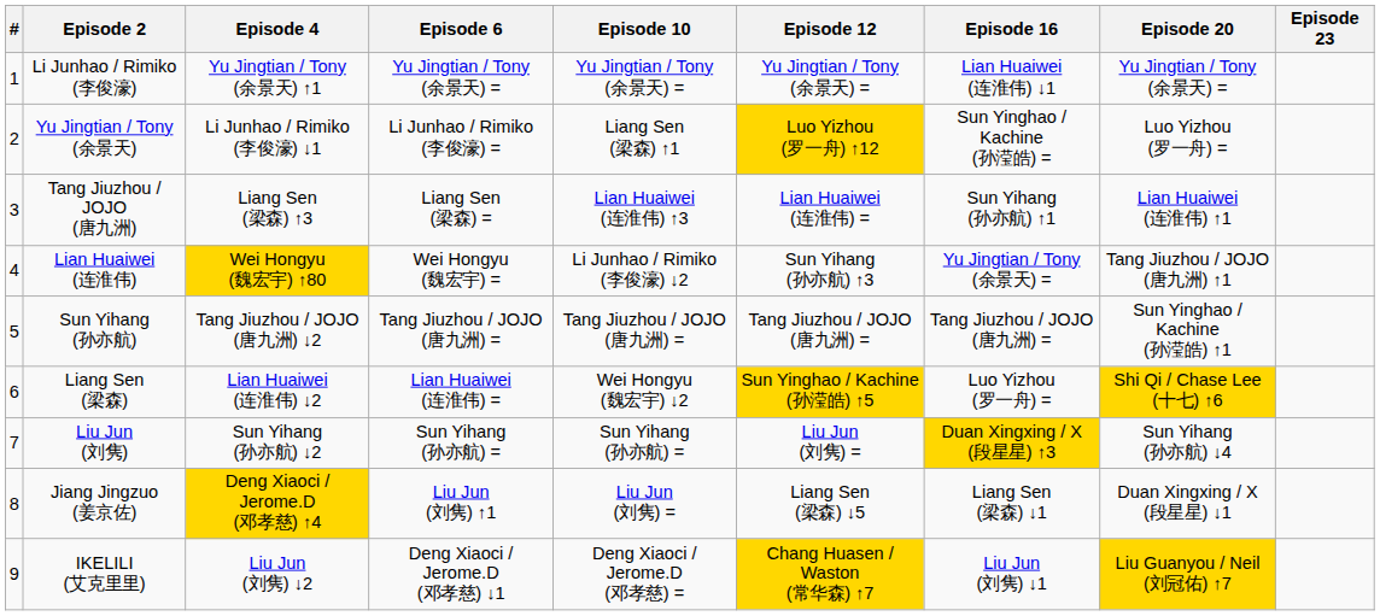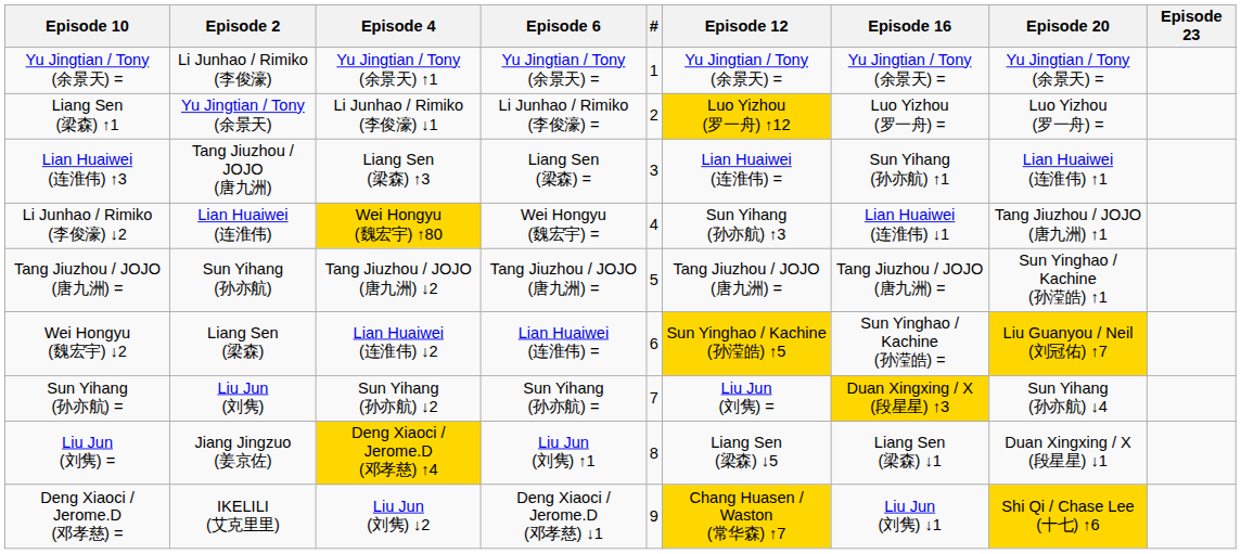columns swapped: # <-> Episode 10
Li Junhao / Rimiko (李俊濠) | Episode 16: Lian Huaiwei (连淮伟) ↓1 -> Yu Jingtian / Tony (余景天) =
Yu Jingtian / Tony (余景天) | Episode 16: Sun Yinghao / Kachine (孙滢皓) = -> Luo Yizhou (罗一舟) =
Lian Huaiwei (连淮伟) | Episode 16: Yu Jingtian / Tony (余景天) = -> Lian Huaiwei (连淮伟) ↓1
Liang Sen (梁森) | Episode 16: Luo Yizhou (罗一舟) = -> Sun Yinghao / Kachine (孙滢皓) =
Liang Sen (梁森) | Episode 20: Shi Qi / Chase Lee (十七) ↑6 -> Liu Guanyou / Neil (刘冠佑) ↑7
IKELILI (艾克里里) | Episode 20: Liu Guanyou / Neil (刘冠佑) ↑7 -> Shi Qi / Chase Lee (十七) ↑6
